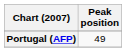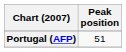Portugal (AFP) | Peak position: 49 -> 51
